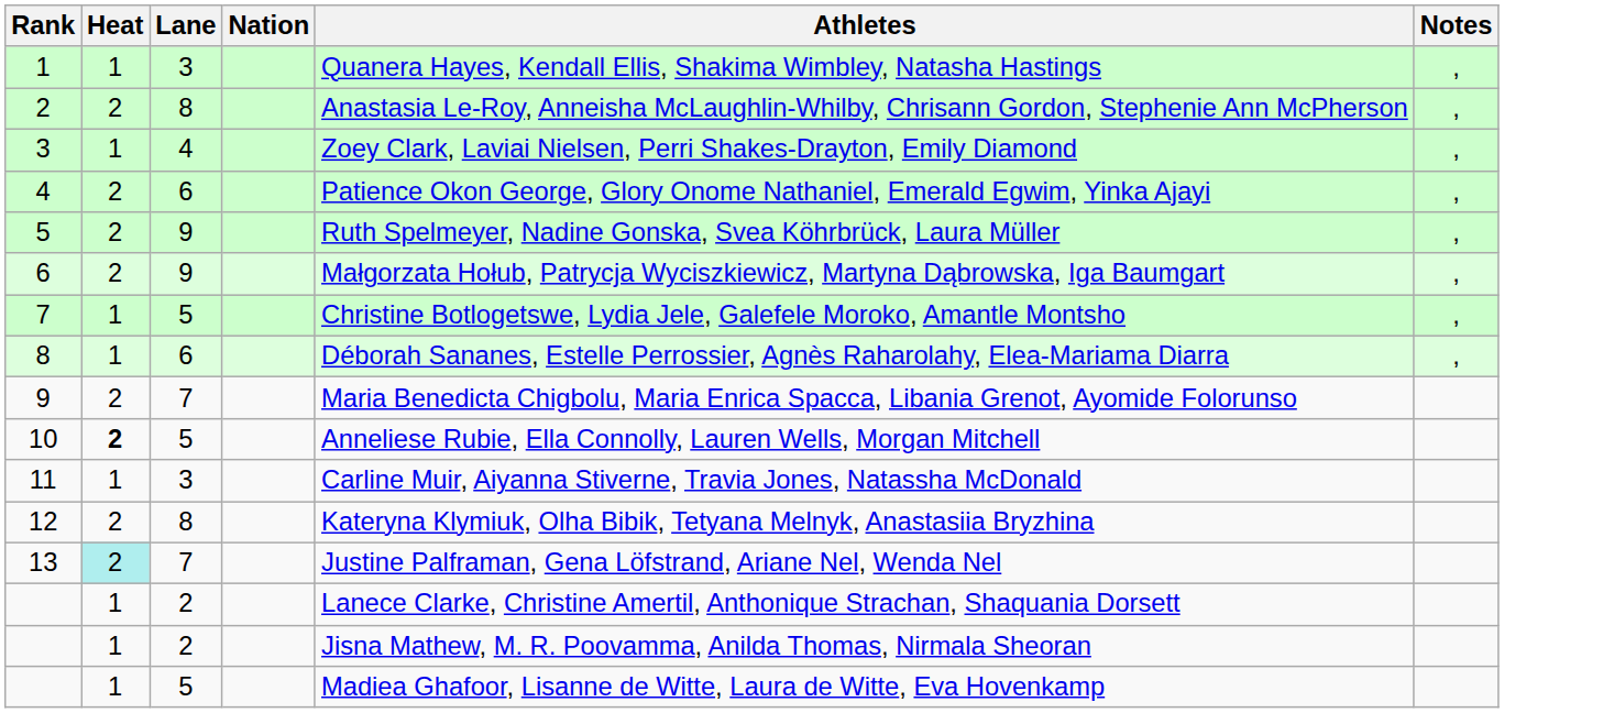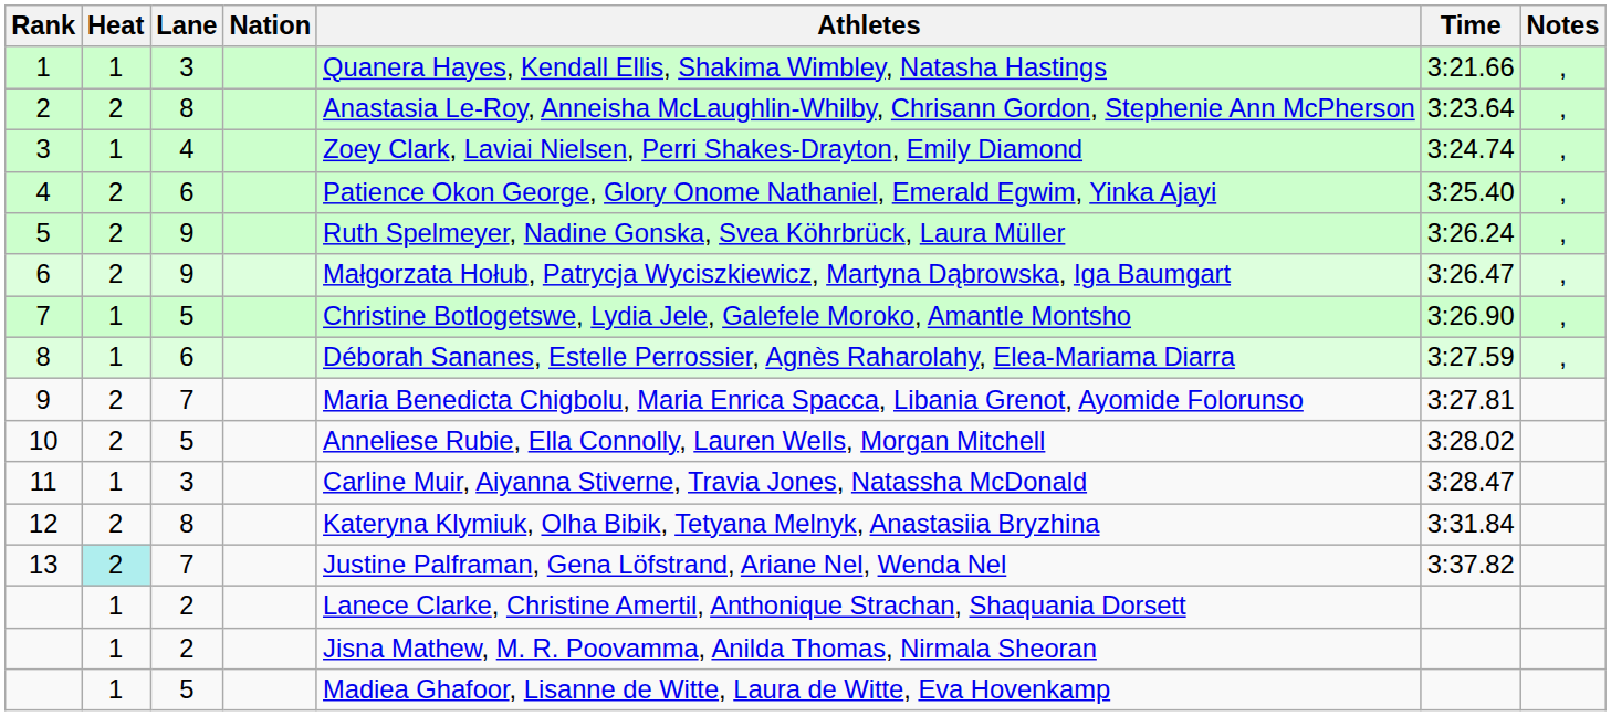+ column: Time | 3:21.66 | 3:23.64 | 3:24.74 | 3:25.40 | 3:26.24 | 3:26.47 | 3:26.90 | 3:27.59 | 3:27.81 | 3:28.02 | 3:28.47 | 3:31.84 | 3:37.82
10 | Heat: bold -> normal
